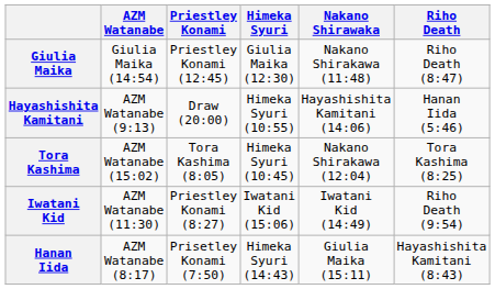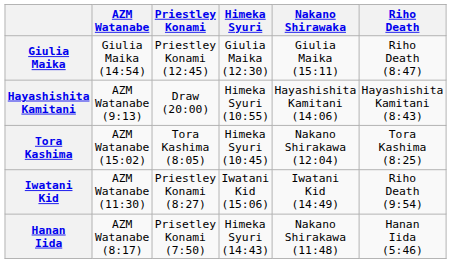Giulia Maika | Nakano Shirawaka: Nakano Shirakawa (11:48) -> Giulia Maika (15:11)
Hayashishita Kamitani | Riho Death: Hanan Iida (5:46) -> Hayashishita Kamitani (8:43)
Hanan Iida | Nakano Shirawaka: Giulia Maika (15:11) -> Nakano Shirakawa (11:48)
Hanan Iida | Riho Death: Hayashishita Kamitani (8:43) -> Hanan Iida (5:46)
